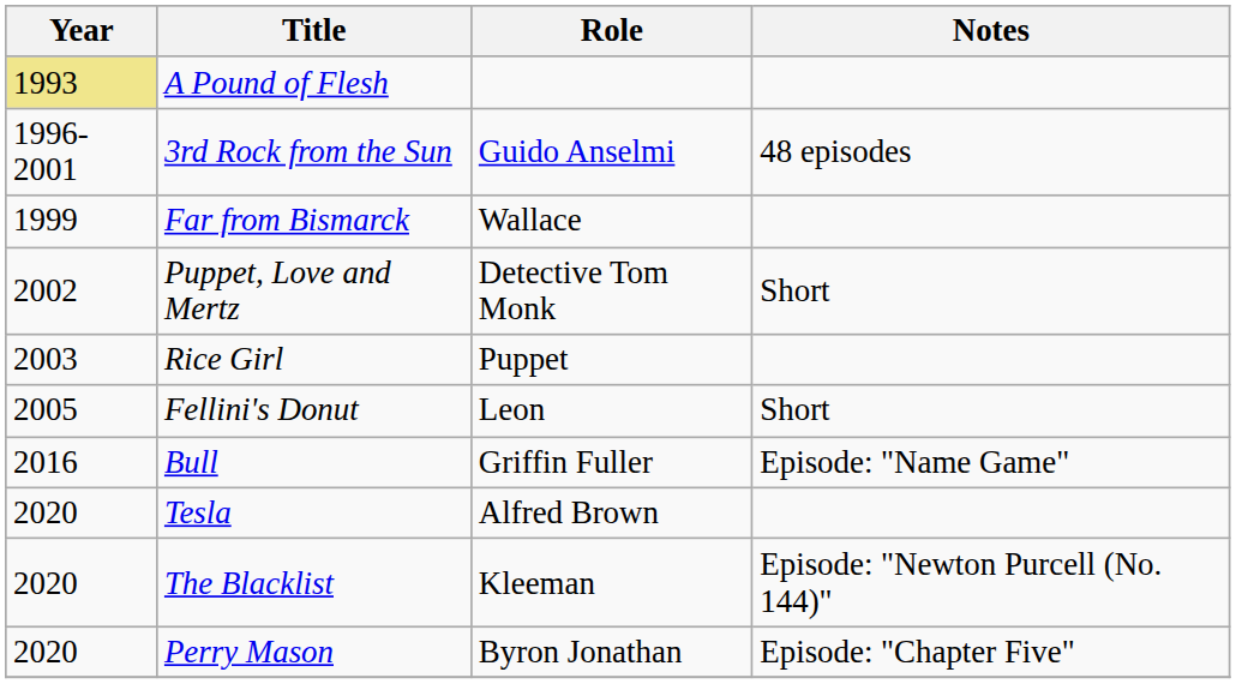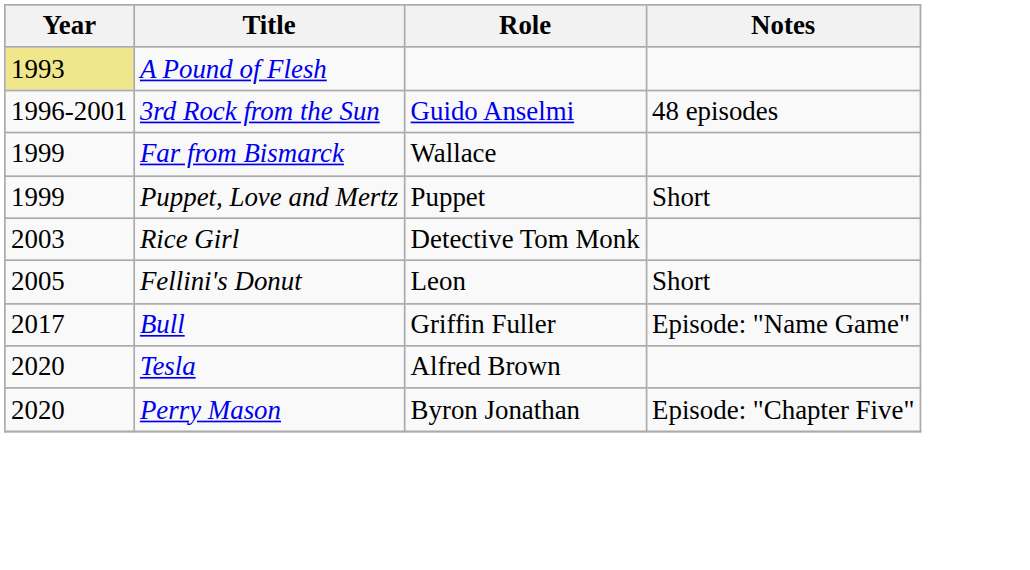Puppet, Love and Mertz | Year: 2002 -> 1999
Puppet, Love and Mertz | Role: Detective Tom Monk -> Puppet
Rice Girl | Role: Puppet -> Detective Tom Monk
Bull | Year: 2016 -> 2017
- row: 2020 | The Blacklist | Kleeman | Episode: "Newton Purcell (No. 144)"
